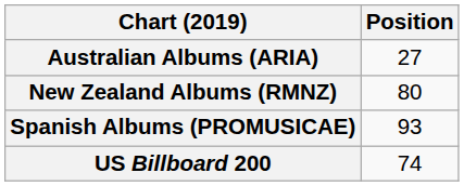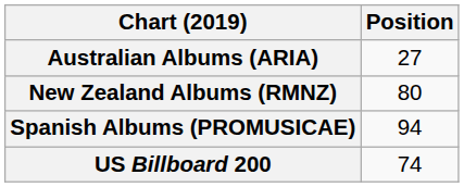Spanish Albums (PROMUSICAE) | Position: 93 -> 94
